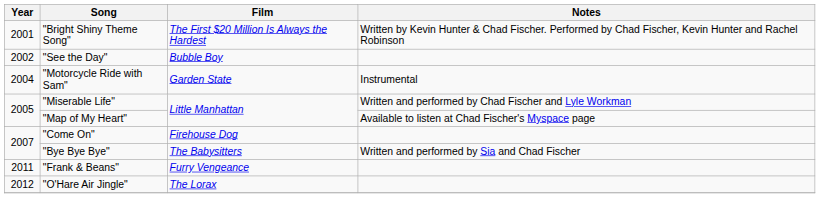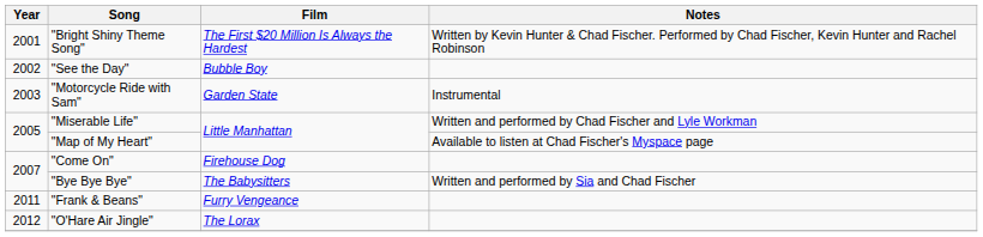"Motorcycle Ride with Sam" | Year: 2004 -> 2003
